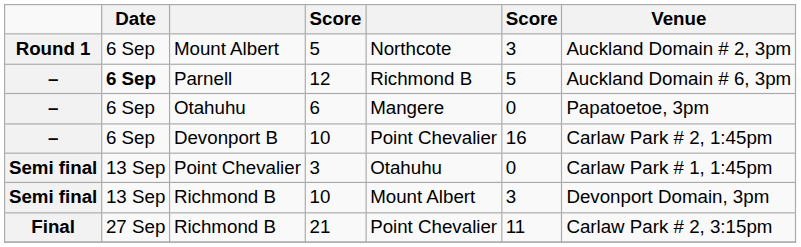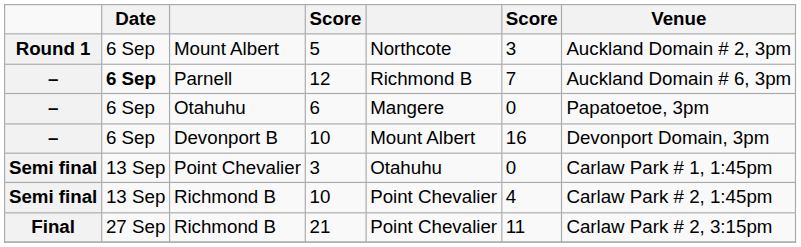Parnell | column 6: 5 -> 7
Devonport B | column 5: Point Chevalier -> Mount Albert
Devonport B | Venue: Carlaw Park # 2, 1:45pm -> Devonport Domain, 3pm
Richmond B / 10 | column 5: Mount Albert -> Point Chevalier
Richmond B / 10 | column 6: 3 -> 4
Richmond B / 10 | Venue: Devonport Domain, 3pm -> Carlaw Park # 2, 1:45pm
